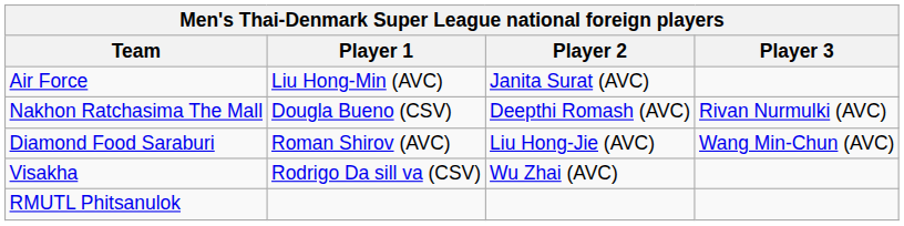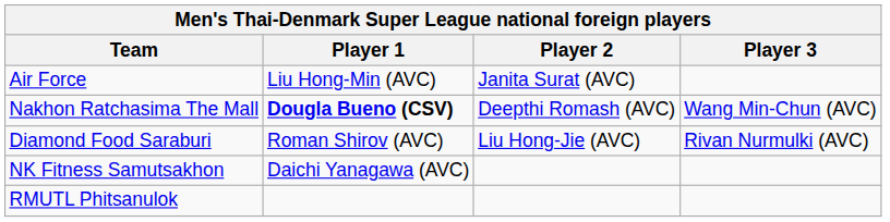Nakhon Ratchasima The Mall | Player 1: normal -> bold
Nakhon Ratchasima The Mall | Player 3: Rivan Nurmulki (AVC) -> Wang Min-Chun (AVC)
Diamond Food Saraburi | Player 3: Wang Min-Chun (AVC) -> Rivan Nurmulki (AVC)
+ row: NK Fitness Samutsakhon | Daichi Yanagawa (AVC)
- row: Visakha | Rodrigo Da sill va (CSV) | Wu Zhai (AVC)
